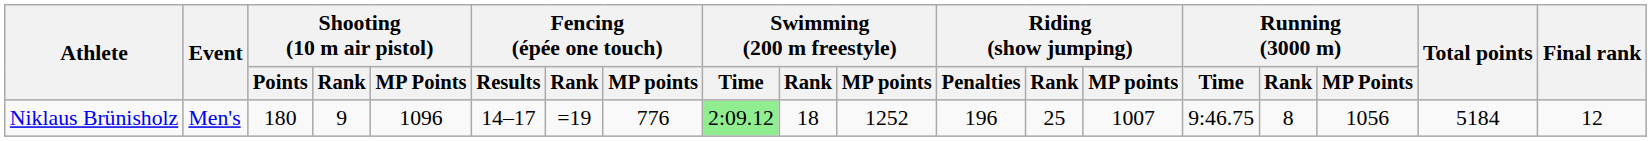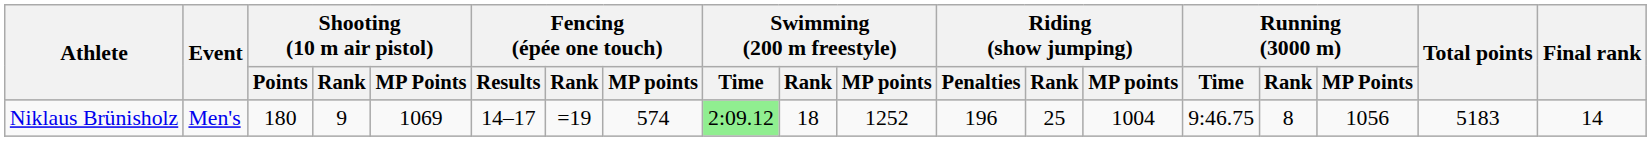Niklaus Brünisholz | Shooting (10 m air pistol) / MP Points: 1096 -> 1069
Niklaus Brünisholz | Fencing (épée one touch) / MP points: 776 -> 574
Niklaus Brünisholz | Riding (show jumping) / MP points: 1007 -> 1004
Niklaus Brünisholz | Total points: 5184 -> 5183
Niklaus Brünisholz | Final rank: 12 -> 14
